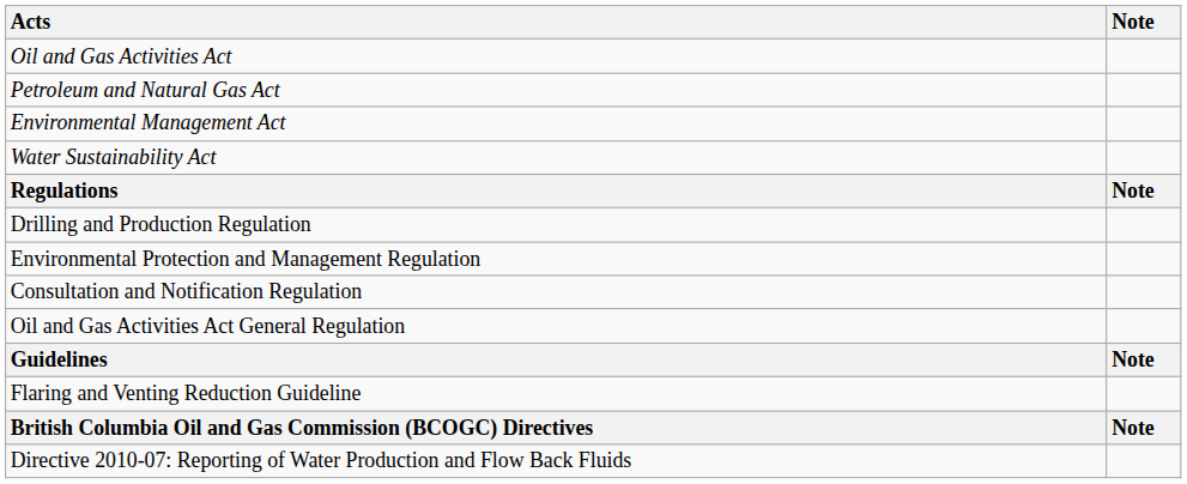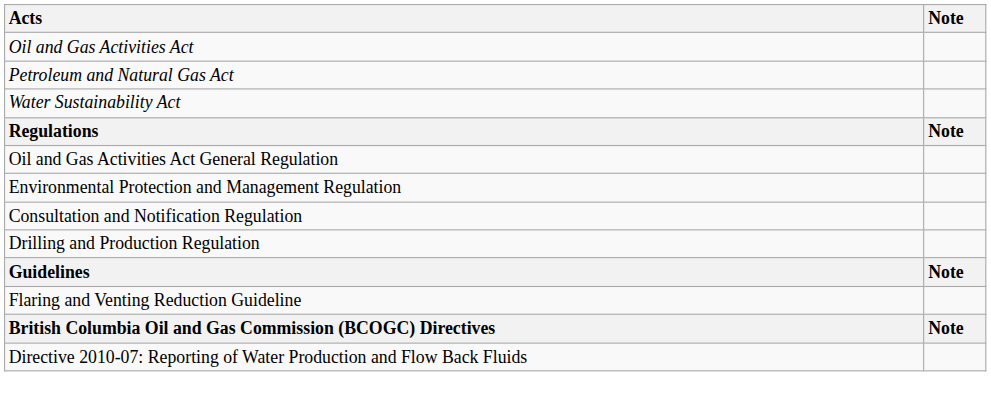- row: Environmental Management Act
rows swapped: Drilling and Production Regulation <-> Oil and Gas Activities Act General Regulation
